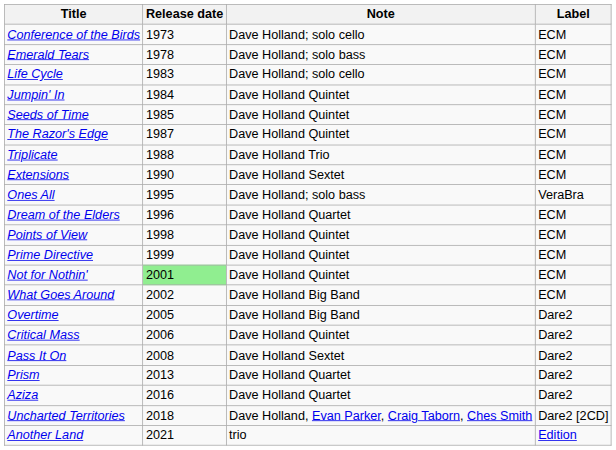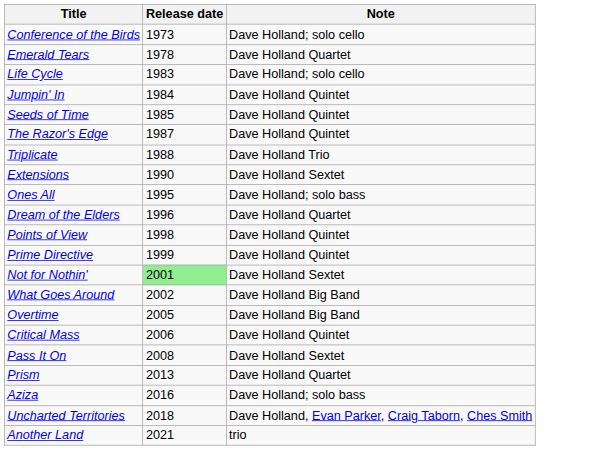- column: Label | ECM | ECM | ECM | ECM | ECM | ECM | ECM | ECM | VeraBra | ECM | ECM | ECM | ECM | ECM | Dare2 | Dare2 | Dare2 | Dare2 | Dare2 | Dare2 [2CD] | Edition
Emerald Tears | Note: Dave Holland; solo bass -> Dave Holland Quartet
Not for Nothin' | Note: Dave Holland Quintet -> Dave Holland Sextet
Aziza | Note: Dave Holland Quartet -> Dave Holland; solo bass
